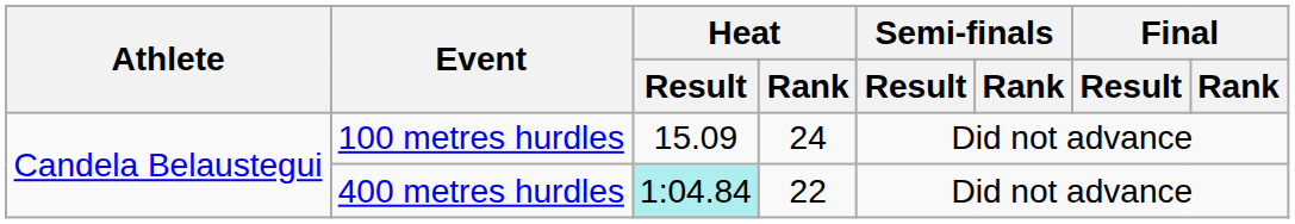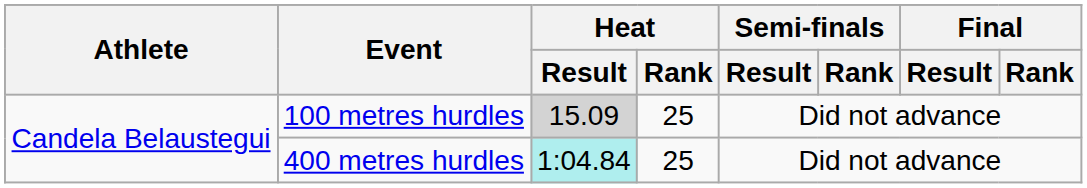100 metres hurdles | Heat / Result: no background -> lightgrey background
100 metres hurdles | Heat / Rank: 24 -> 25
400 metres hurdles | Heat / Rank: 22 -> 25
